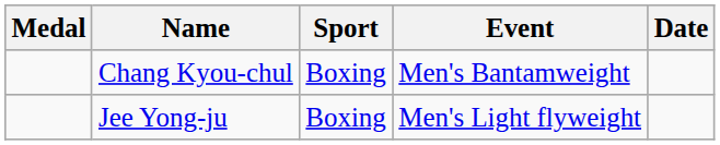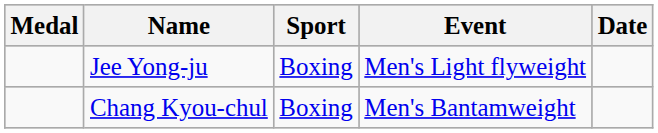rows swapped: Jee Yong-ju <-> Chang Kyou-chul
